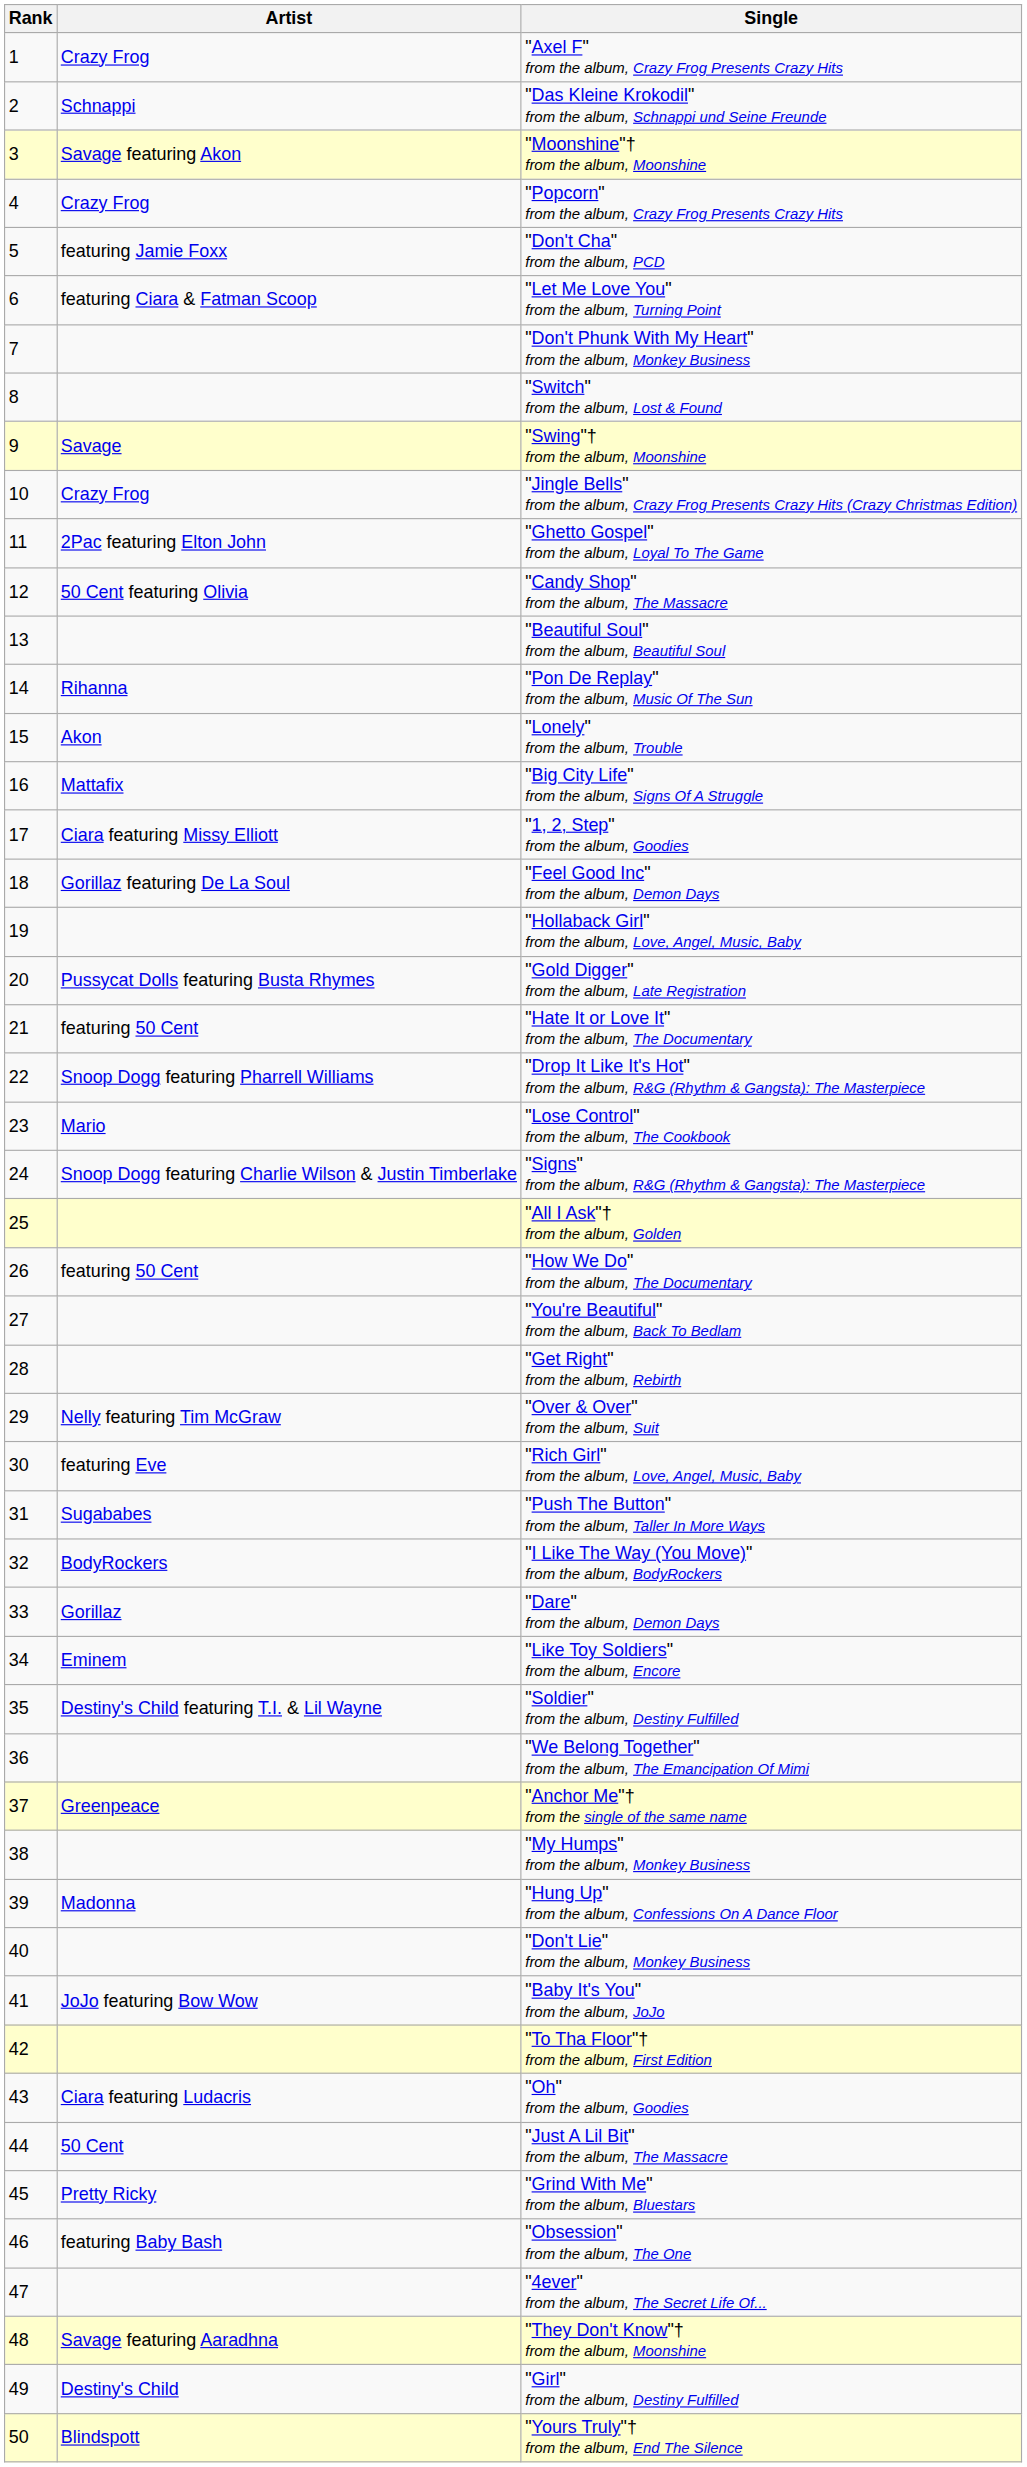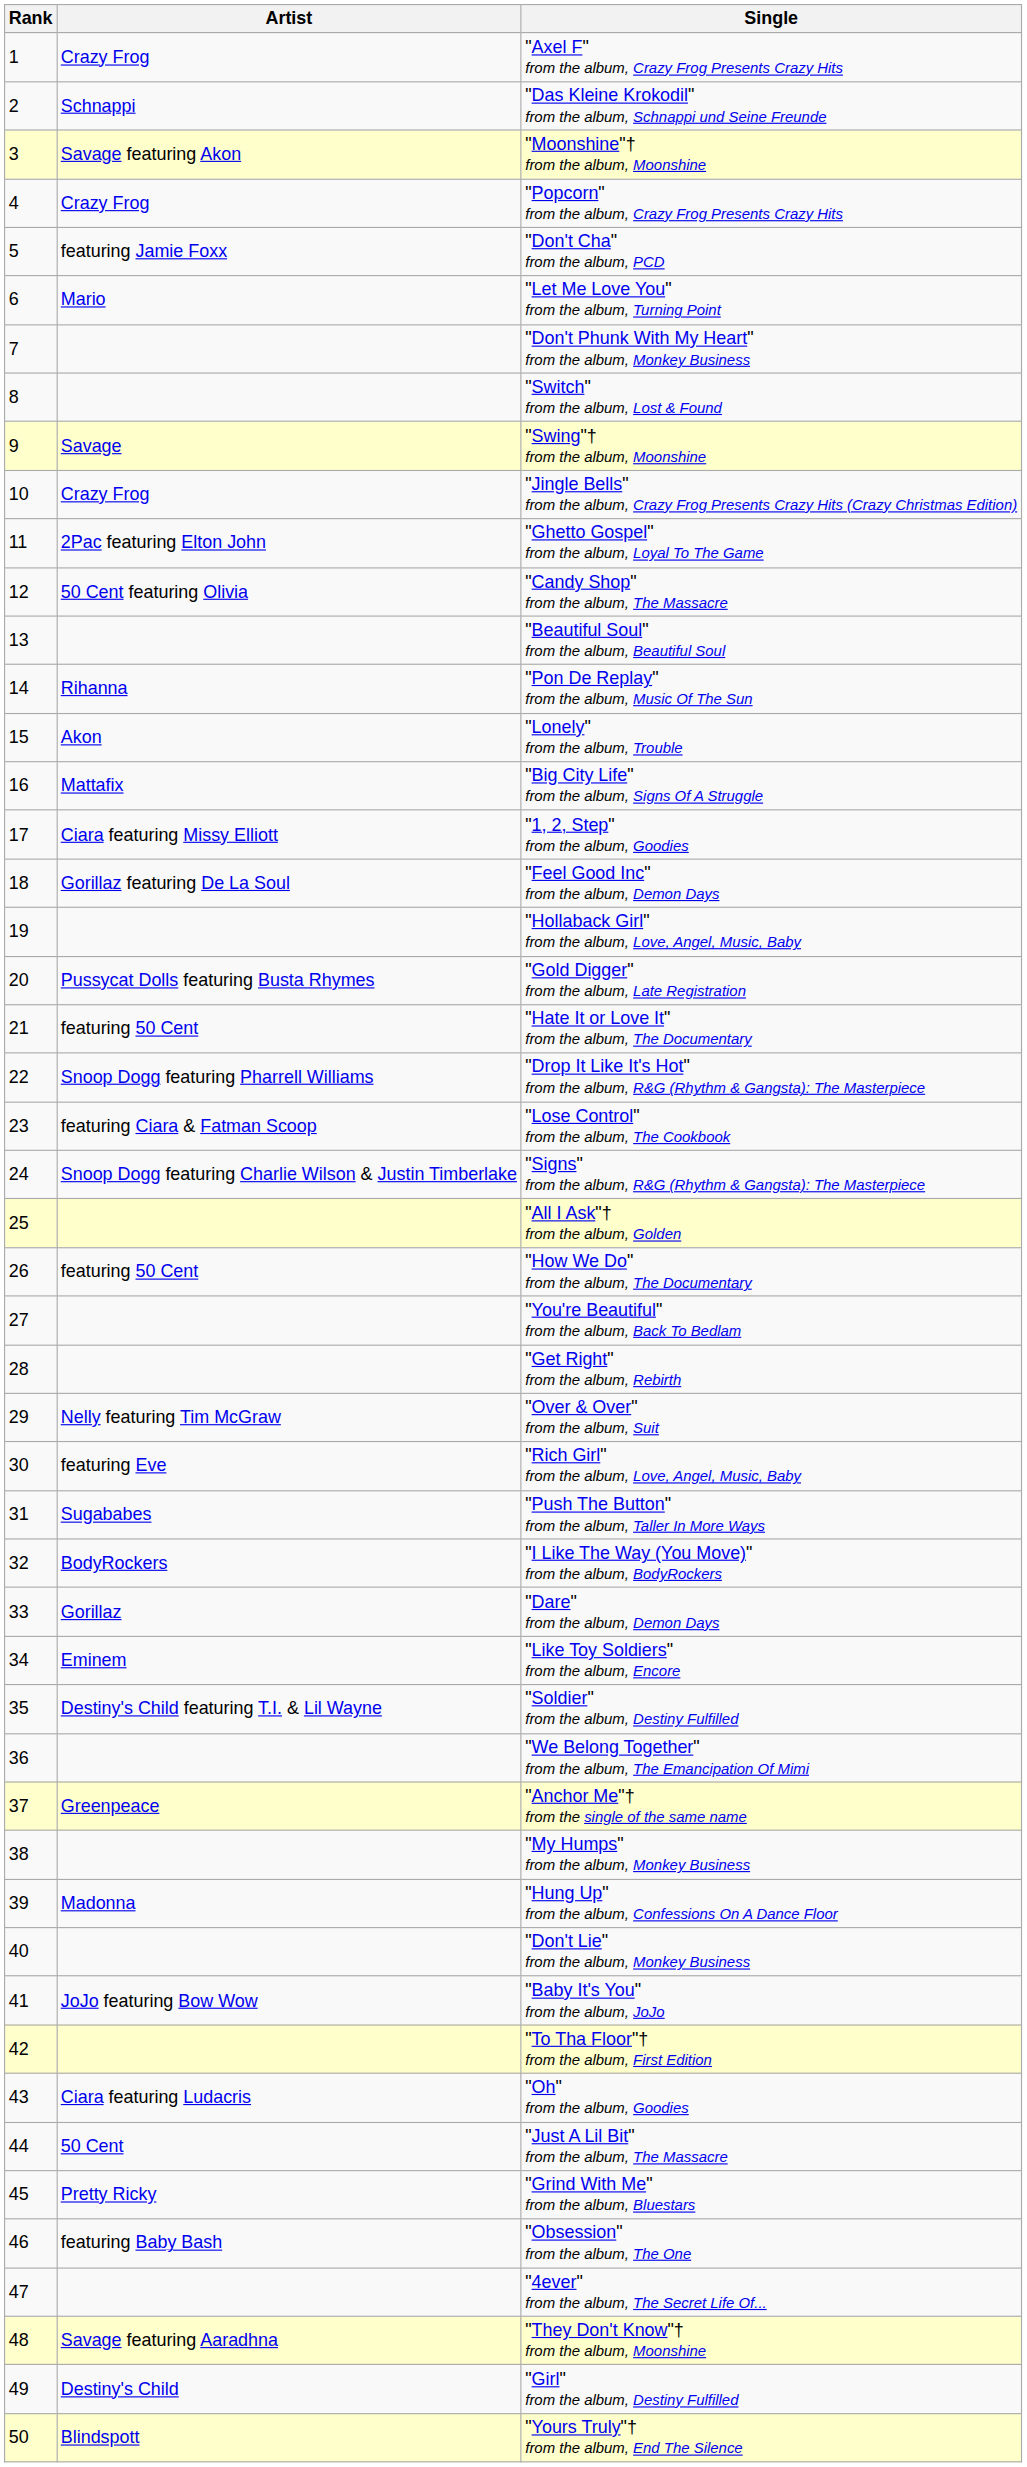"Let Me Love You" from the album, Turning Point | Artist: featuring Ciara & Fatman Scoop -> Mario
"Lose Control" from the album, The Cookbook | Artist: Mario -> featuring Ciara & Fatman Scoop
